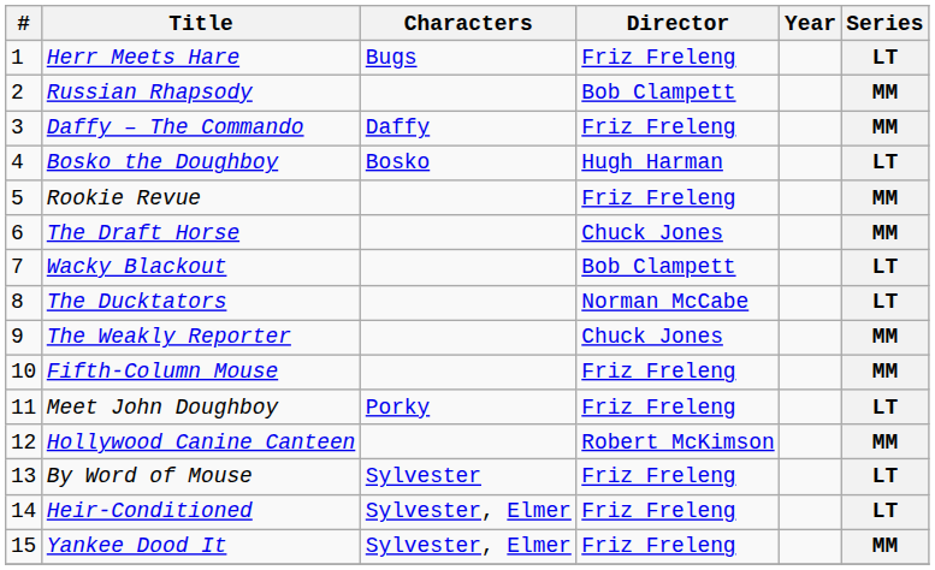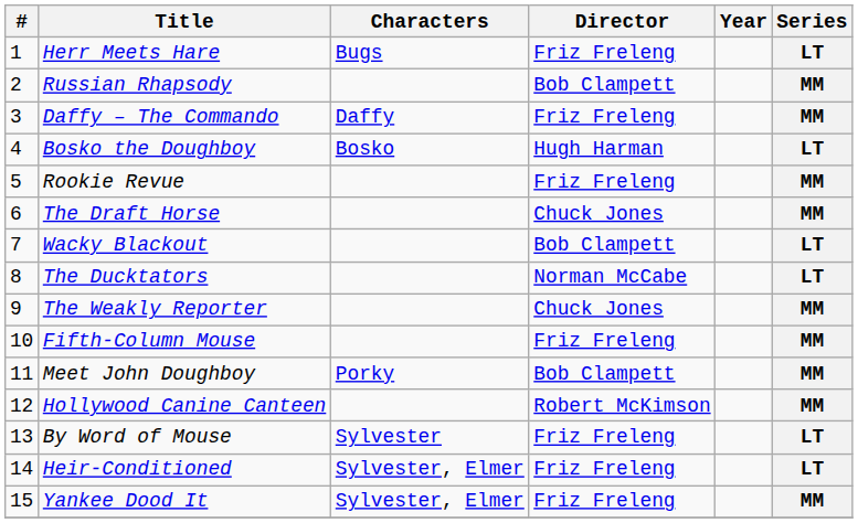Meet John Doughboy | Director: Friz Freleng -> Bob Clampett
Meet John Doughboy | Series: LT -> MM
